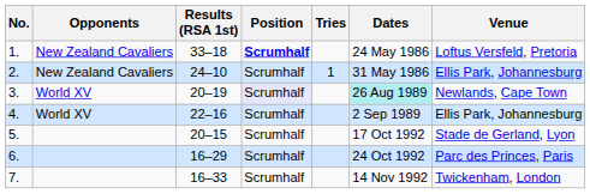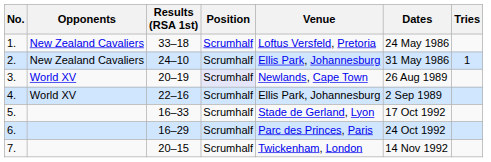columns swapped: Tries <-> Venue
1. | Position: bold -> normal
3. | Dates: paleturquoise background -> no background
5. | Results (RSA 1st): 20–15 -> 16–33
7. | Results (RSA 1st): 16–33 -> 20–15
